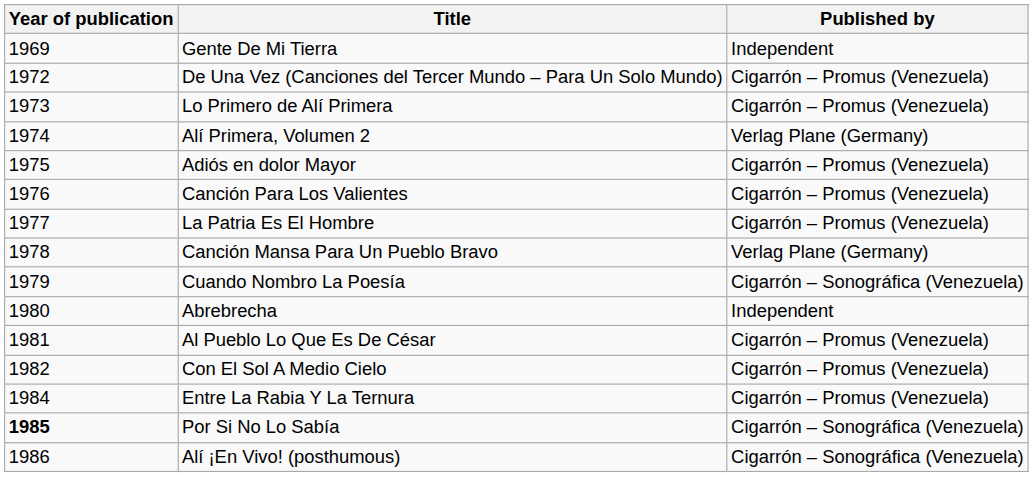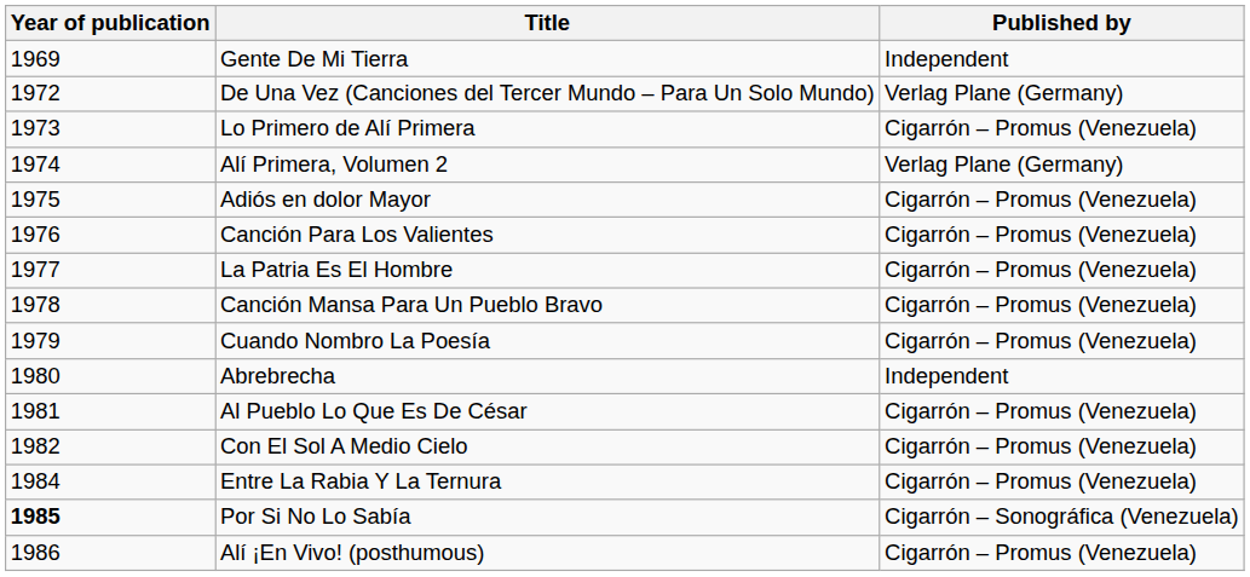De Una Vez (Canciones del Tercer Mundo – Para Un Solo Mundo) | Published by: Cigarrón – Promus (Venezuela) -> Verlag Plane (Germany)
Canción Mansa Para Un Pueblo Bravo | Published by: Verlag Plane (Germany) -> Cigarrón – Promus (Venezuela)
Cuando Nombro La Poesía | Published by: Cigarrón – Sonográfica (Venezuela) -> Cigarrón – Promus (Venezuela)
Alí ¡En Vivo! (posthumous) | Published by: Cigarrón – Sonográfica (Venezuela) -> Cigarrón – Promus (Venezuela)
